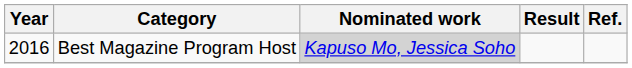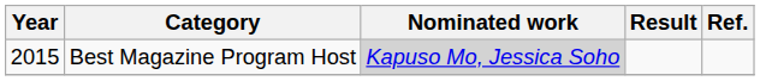Best Magazine Program Host | Year: 2016 -> 2015
